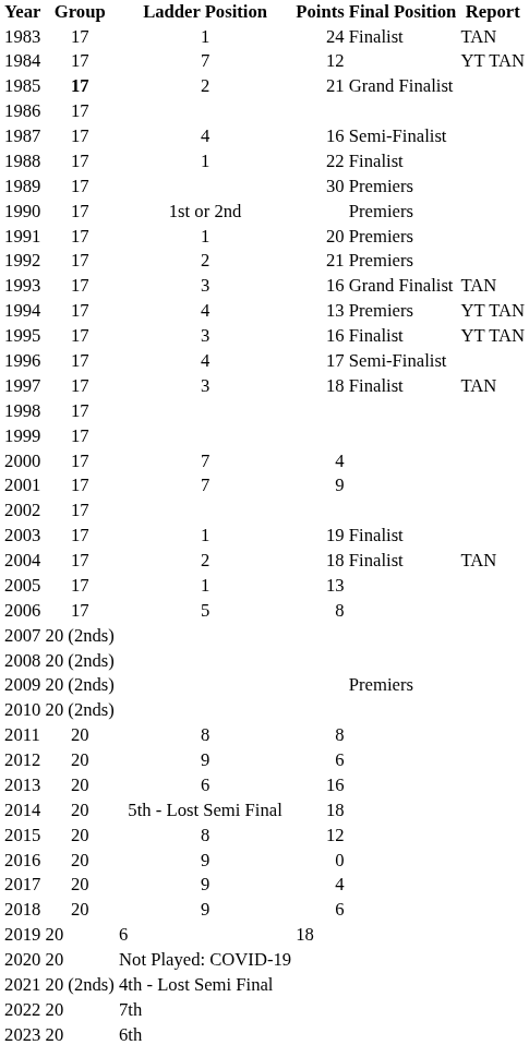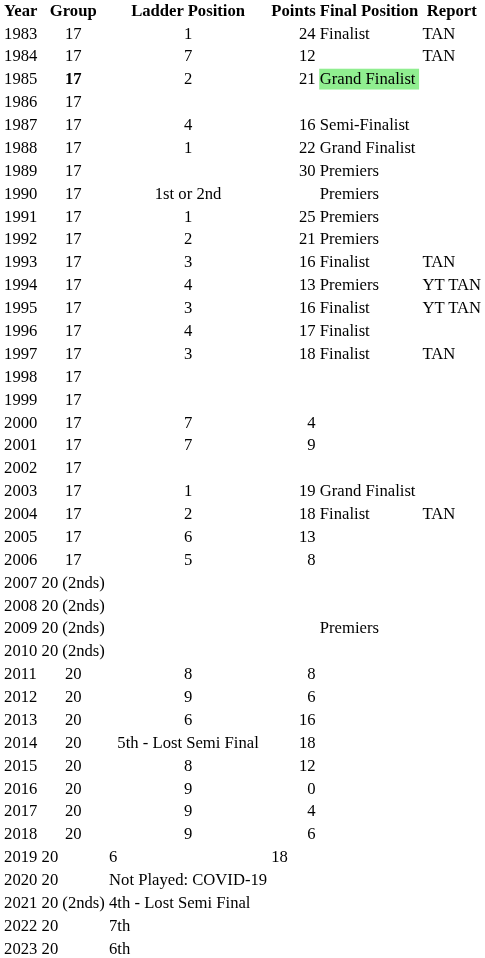1984 | Report: YT TAN -> TAN
1985 | Final Position: no background -> lightgreen background
1988 | Final Position: Finalist -> Grand Finalist
1991 | Points: 20 -> 25
1993 | Final Position: Grand Finalist -> Finalist
1996 | Final Position: Semi-Finalist -> Finalist
2003 | Final Position: Finalist -> Grand Finalist
2005 | Ladder Position: 1 -> 6
